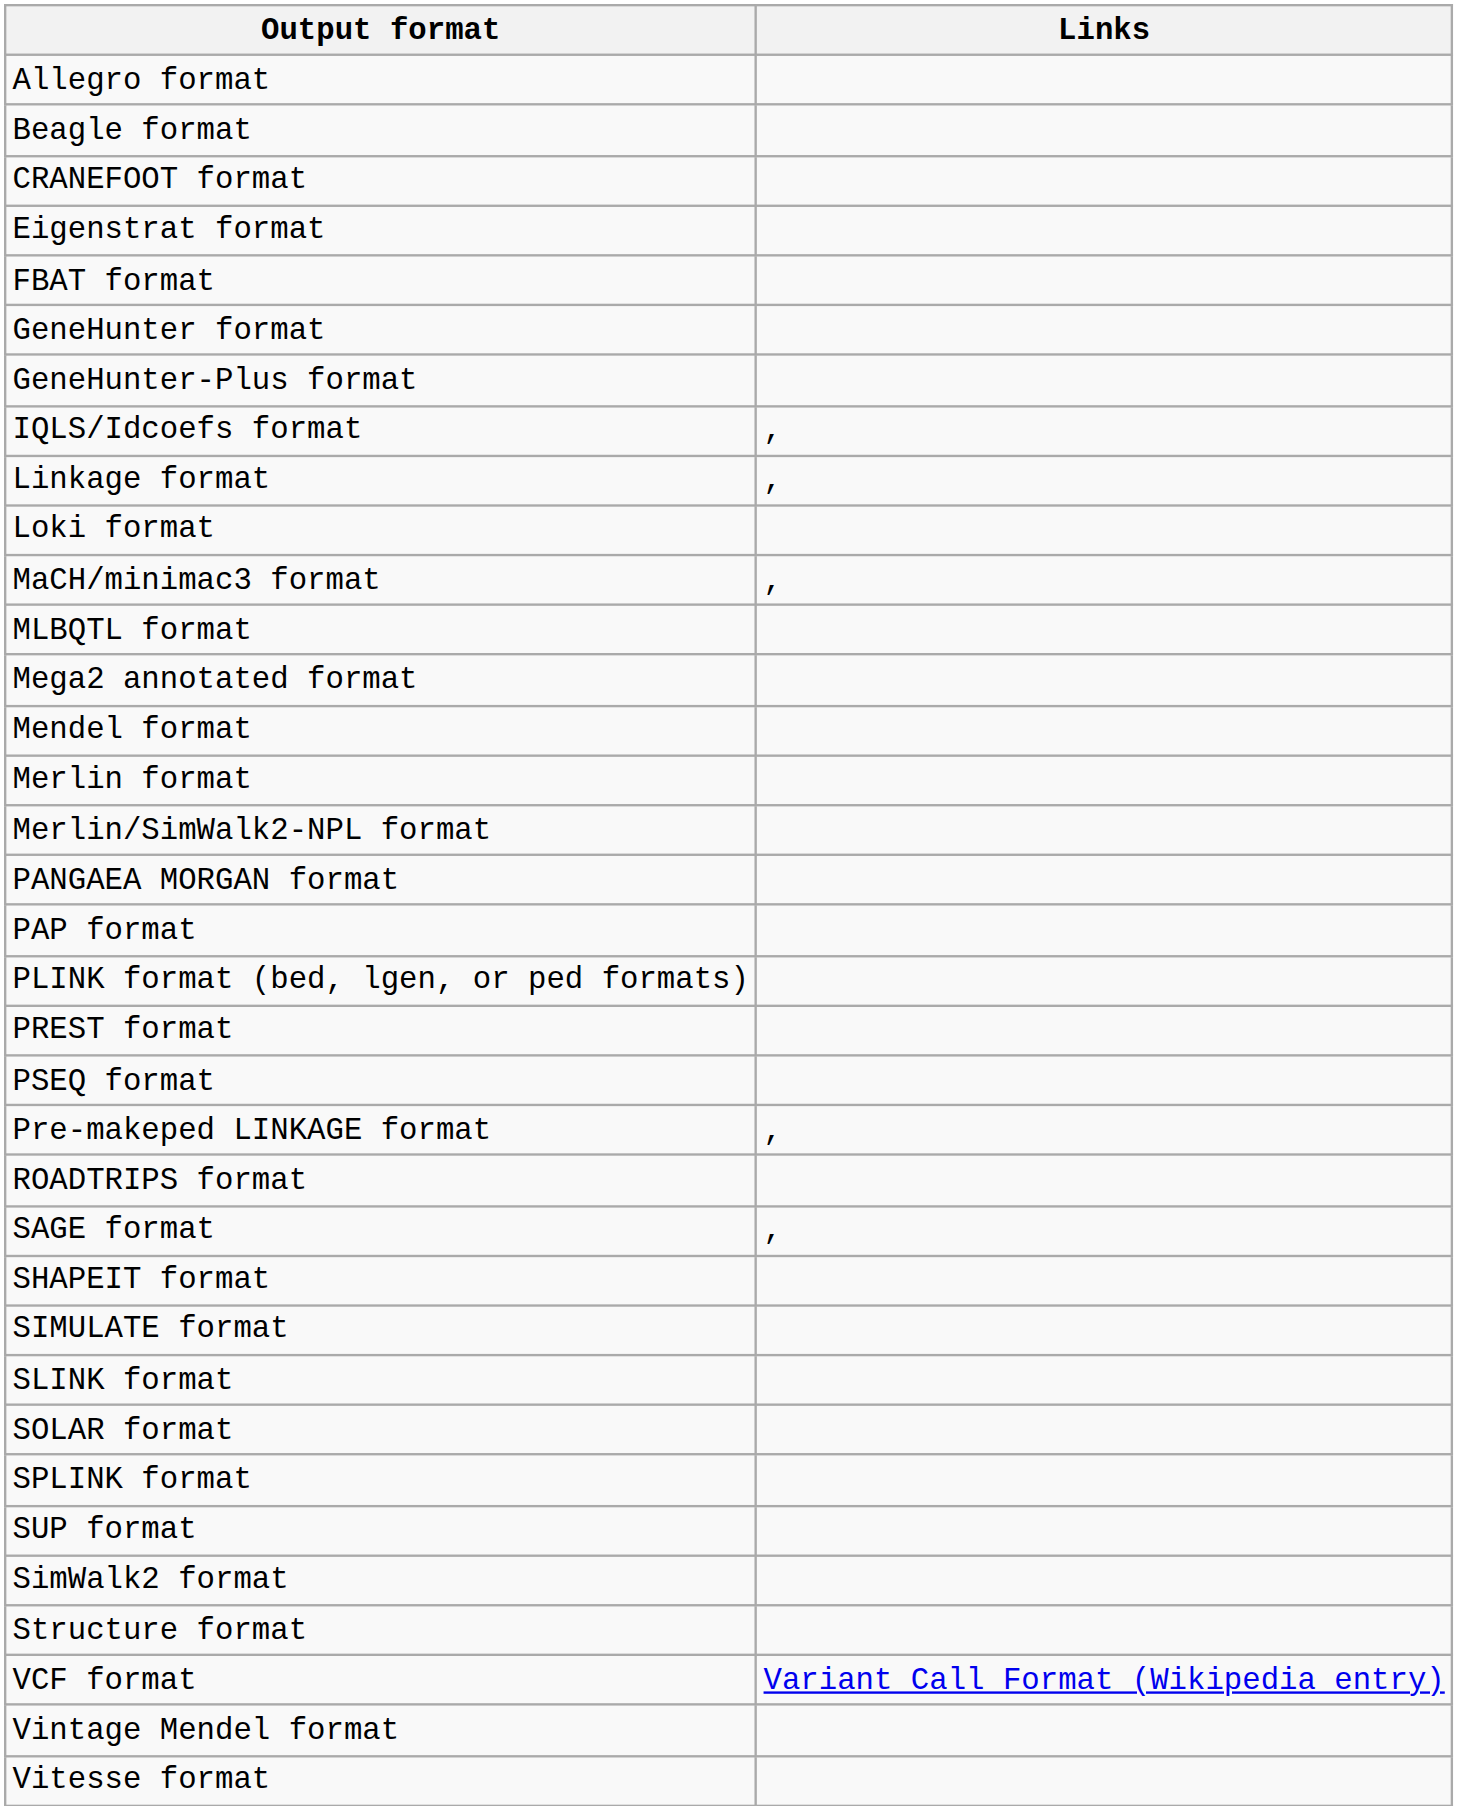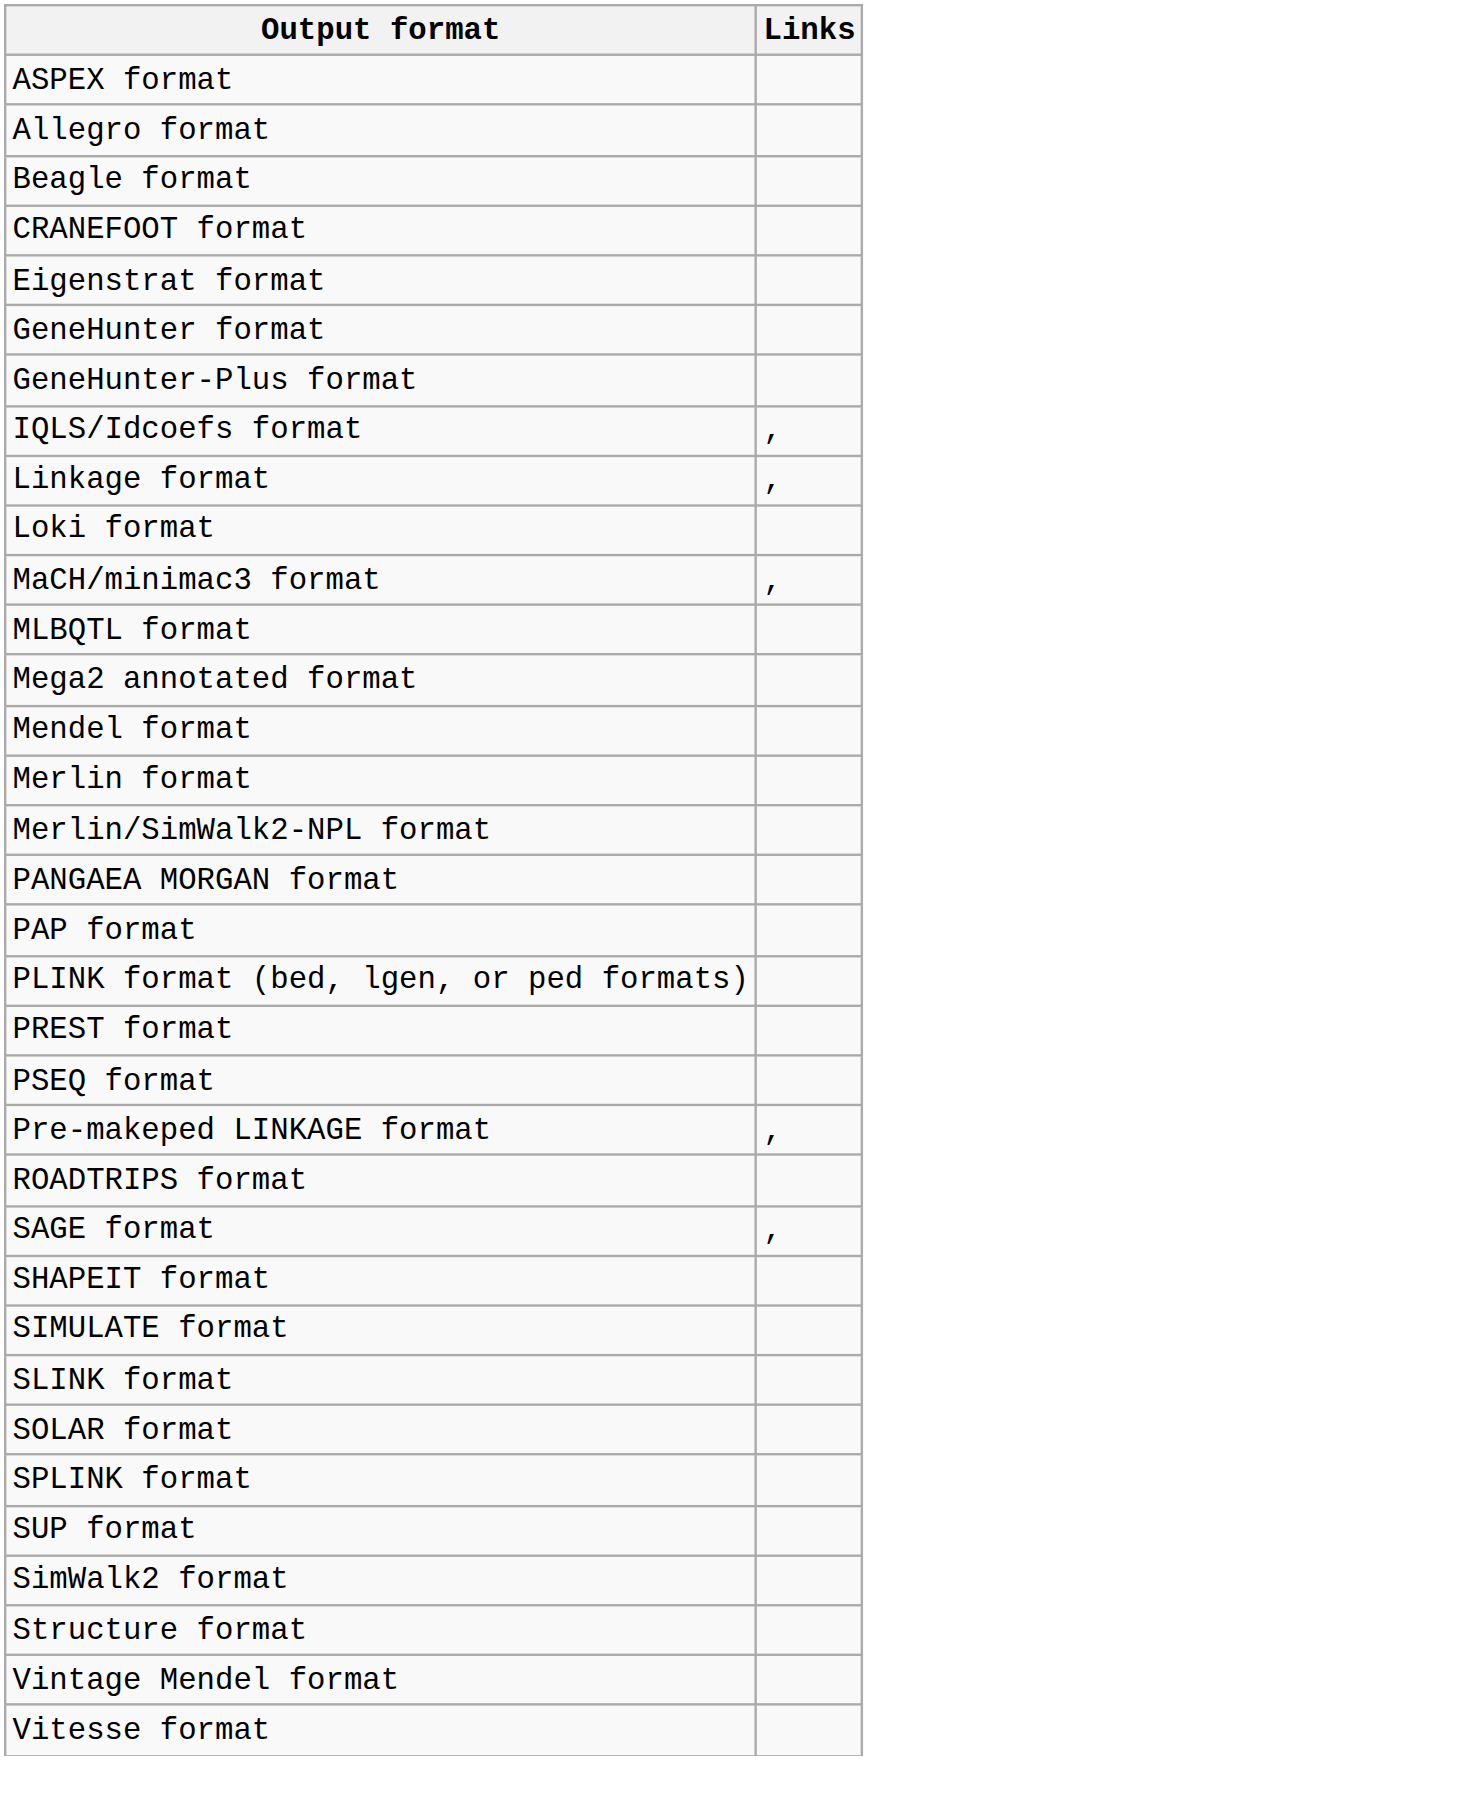+ row: ASPEX format
- row: FBAT format
- row: VCF format | Variant Call Format (Wikipedia entry)
